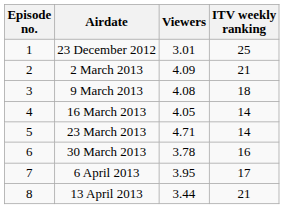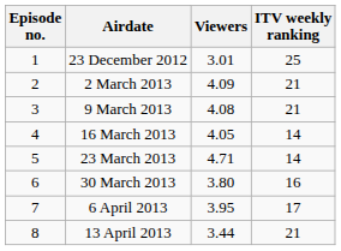9 March 2013 | ITV weekly ranking: 18 -> 21
30 March 2013 | Viewers: 3.78 -> 3.80
